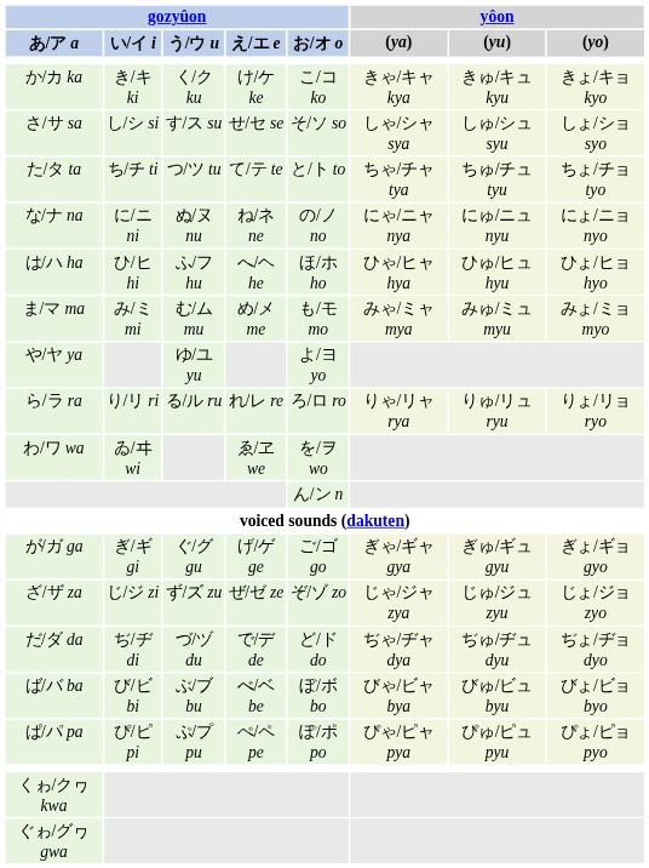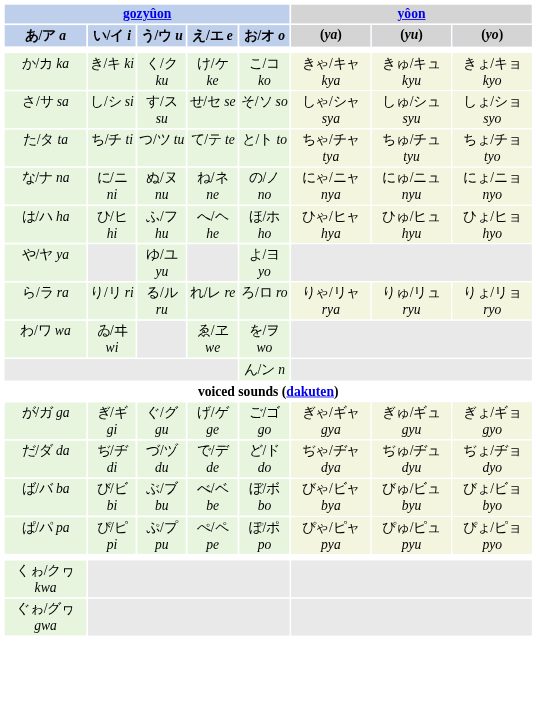- row: ま/マ ma | み/ミ mi | む/ム mu | め/メ me | も/モ mo | みゃ/ミャ mya | みゅ/ミュ myu | みょ/ミョ myo
- row: ざ/ザ za | じ/ジ zi | ず/ズ zu | ぜ/ゼ ze | ぞ/ゾ zo | じゃ/ジャ zya | じゅ/ジュ zyu | じょ/ジョ zyo
